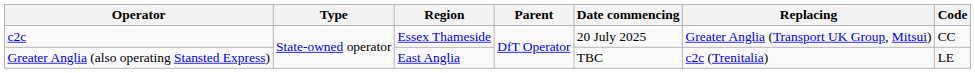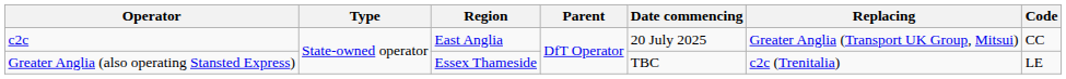c2c | Region: Essex Thameside -> East Anglia
Greater Anglia (also operating Stansted Express) | Region: East Anglia -> Essex Thameside
